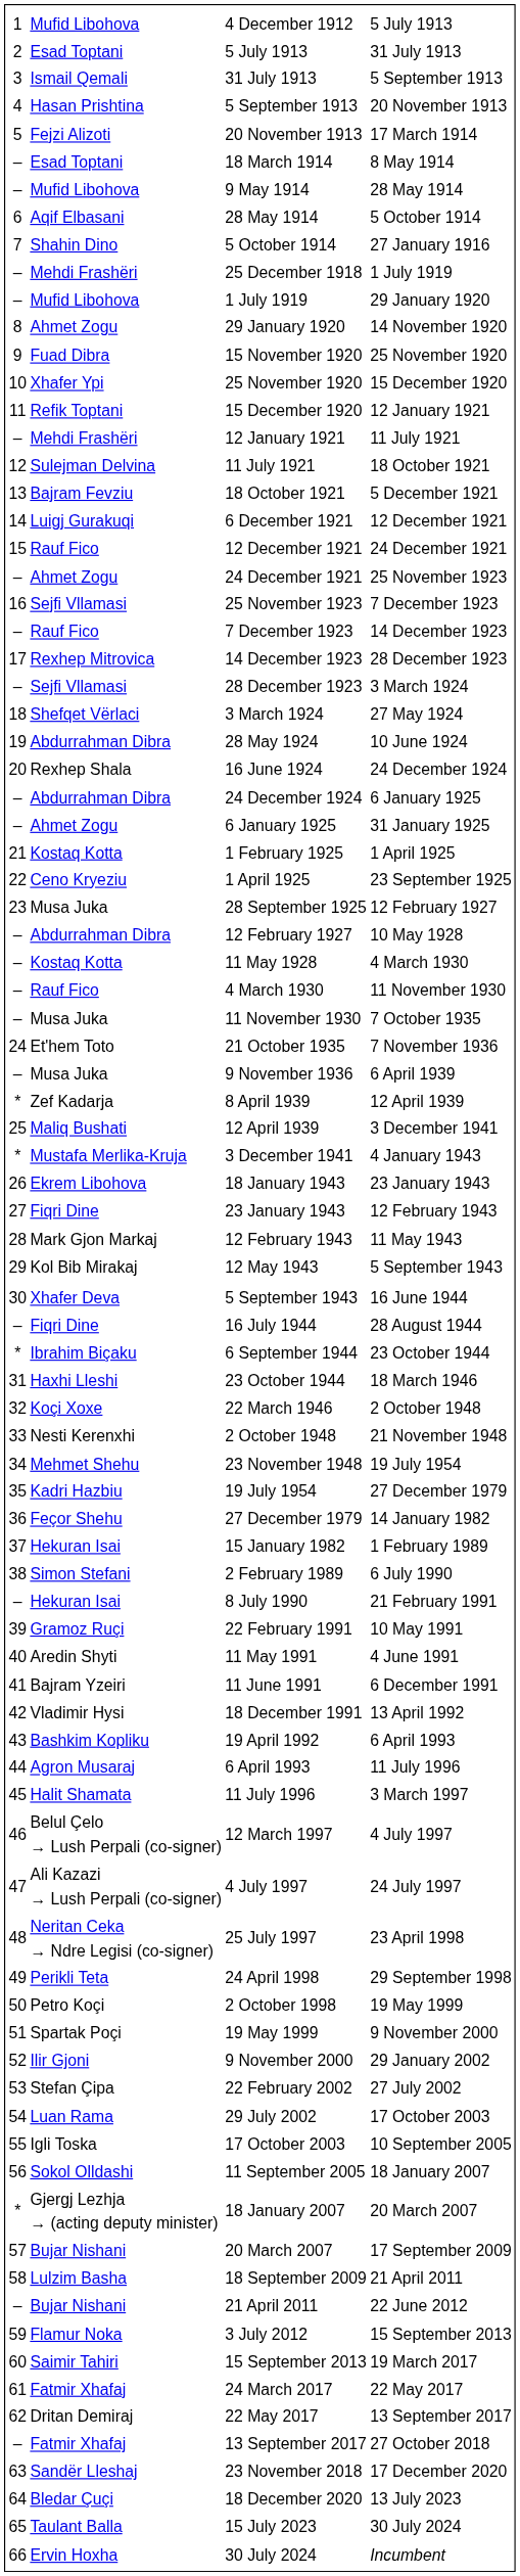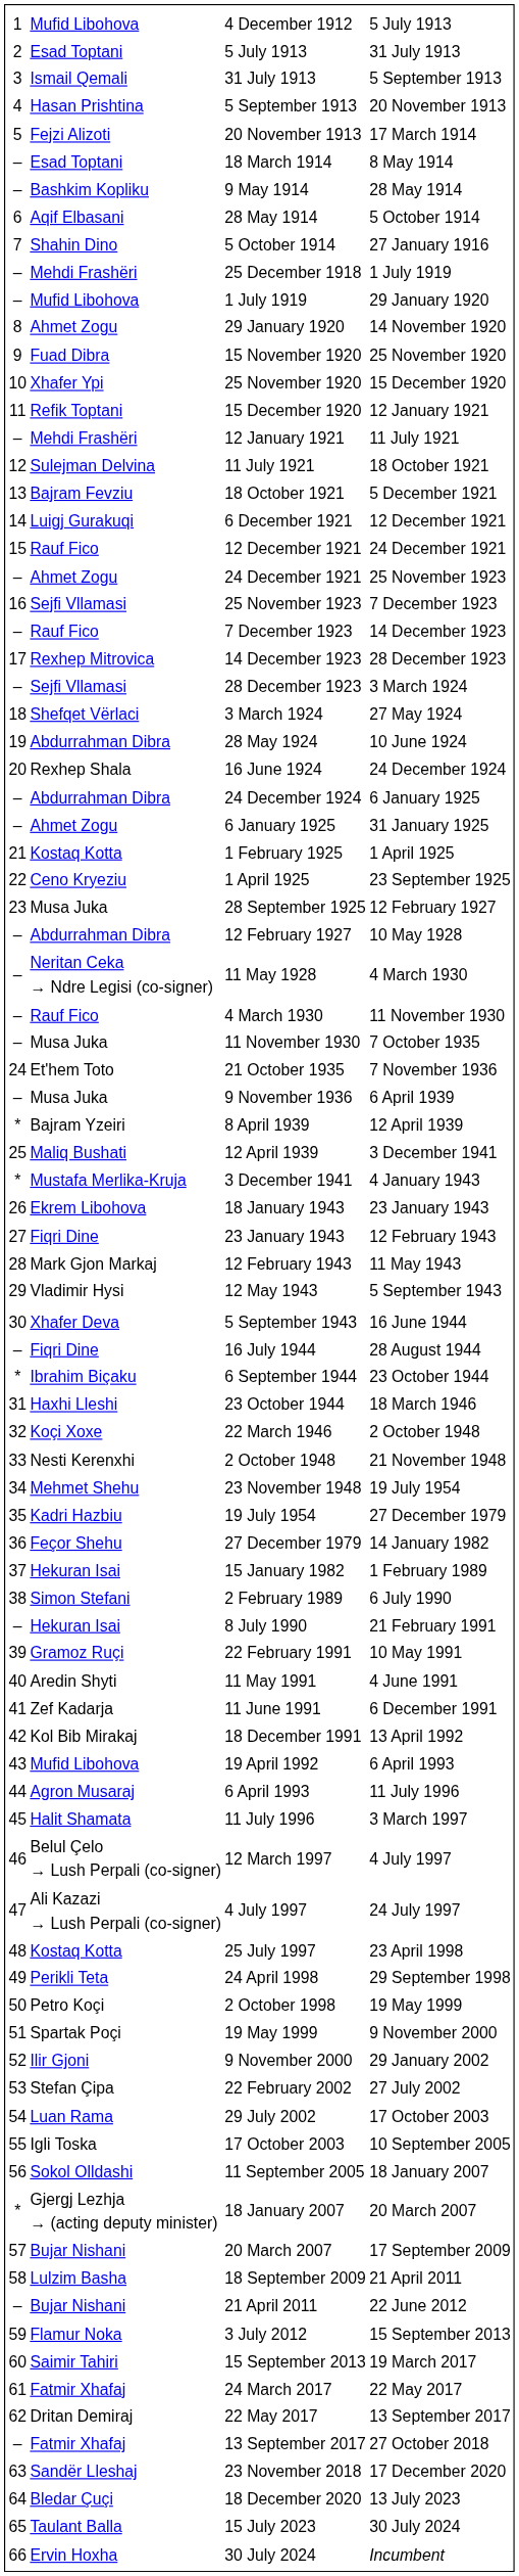9 May 1914 | column 2: Mufid Libohova -> Bashkim Kopliku
11 May 1928 | column 2: Kostaq Kotta -> Neritan Ceka → Ndre Legisi (co-signer)
8 April 1939 | column 2: Zef Kadarja -> Bajram Yzeiri
12 May 1943 | column 2: Kol Bib Mirakaj -> Vladimir Hysi
11 June 1991 | column 2: Bajram Yzeiri -> Zef Kadarja
18 December 1991 | column 2: Vladimir Hysi -> Kol Bib Mirakaj
19 April 1992 | column 2: Bashkim Kopliku -> Mufid Libohova
25 July 1997 | column 2: Neritan Ceka → Ndre Legisi (co-signer) -> Kostaq Kotta
